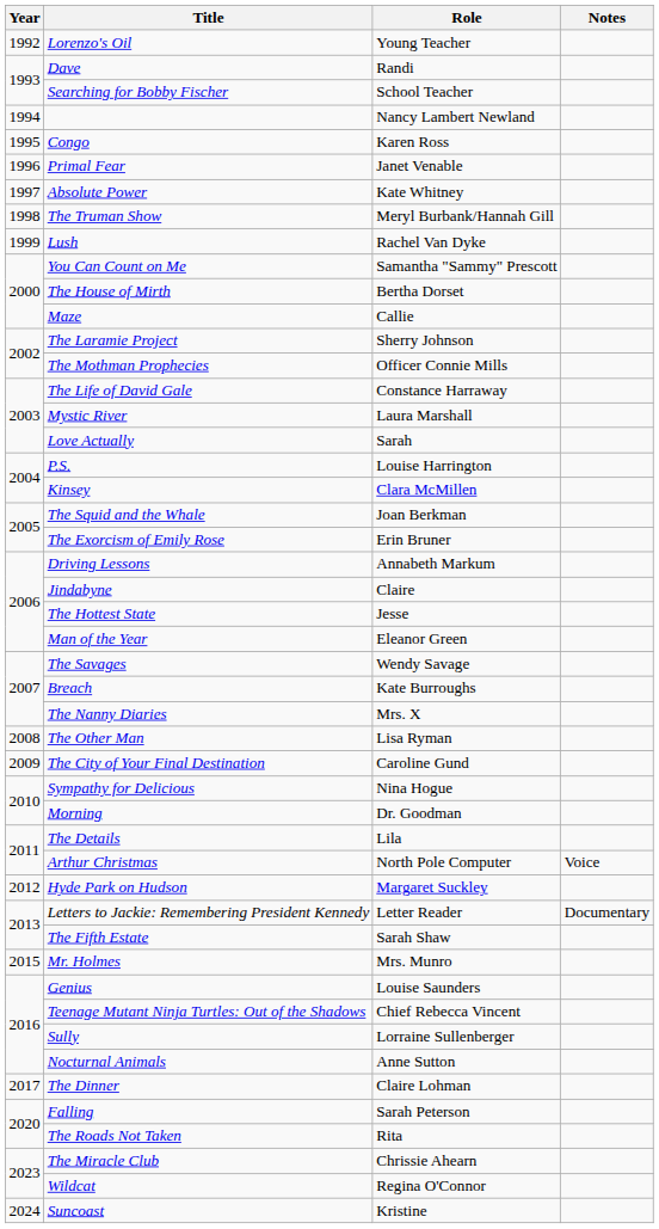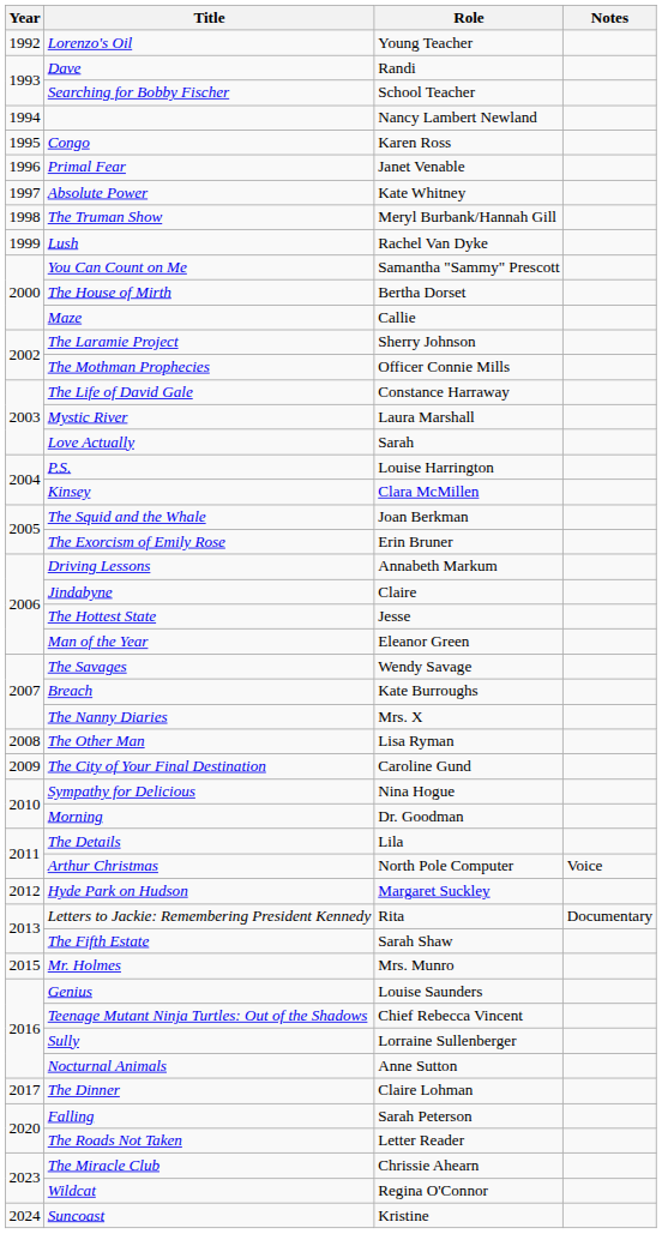Letters to Jackie: Remembering President Kennedy | Role: Letter Reader -> Rita
The Roads Not Taken | Role: Rita -> Letter Reader
